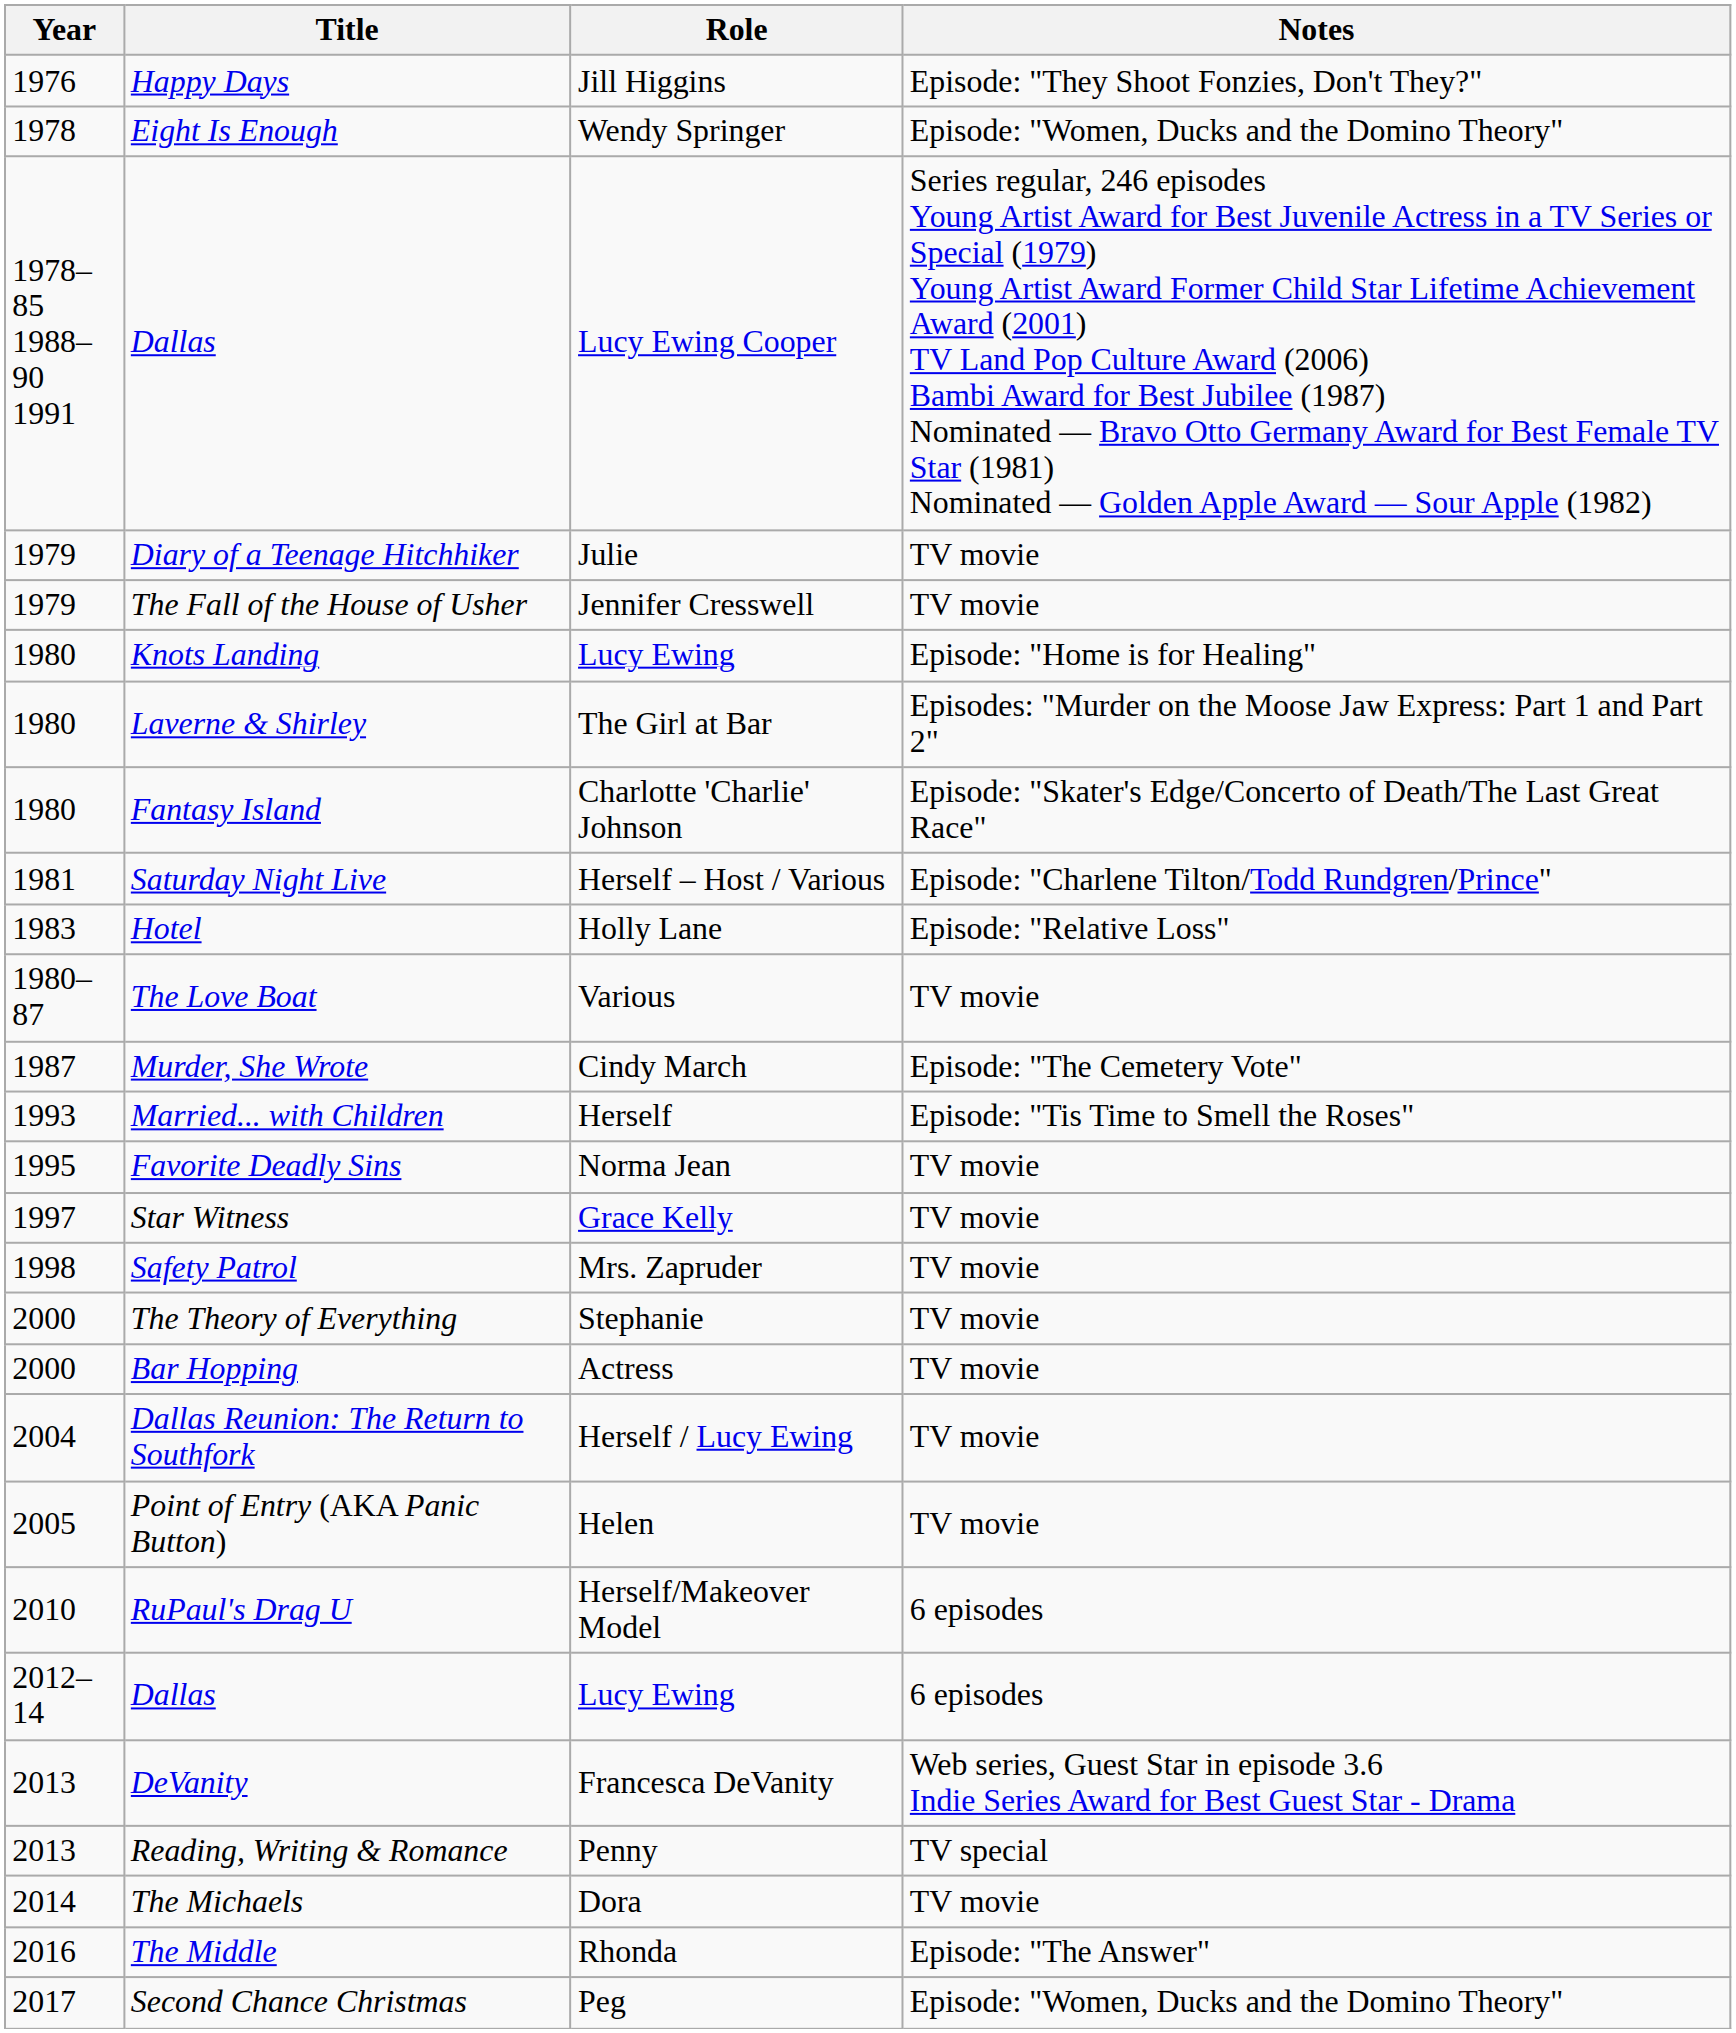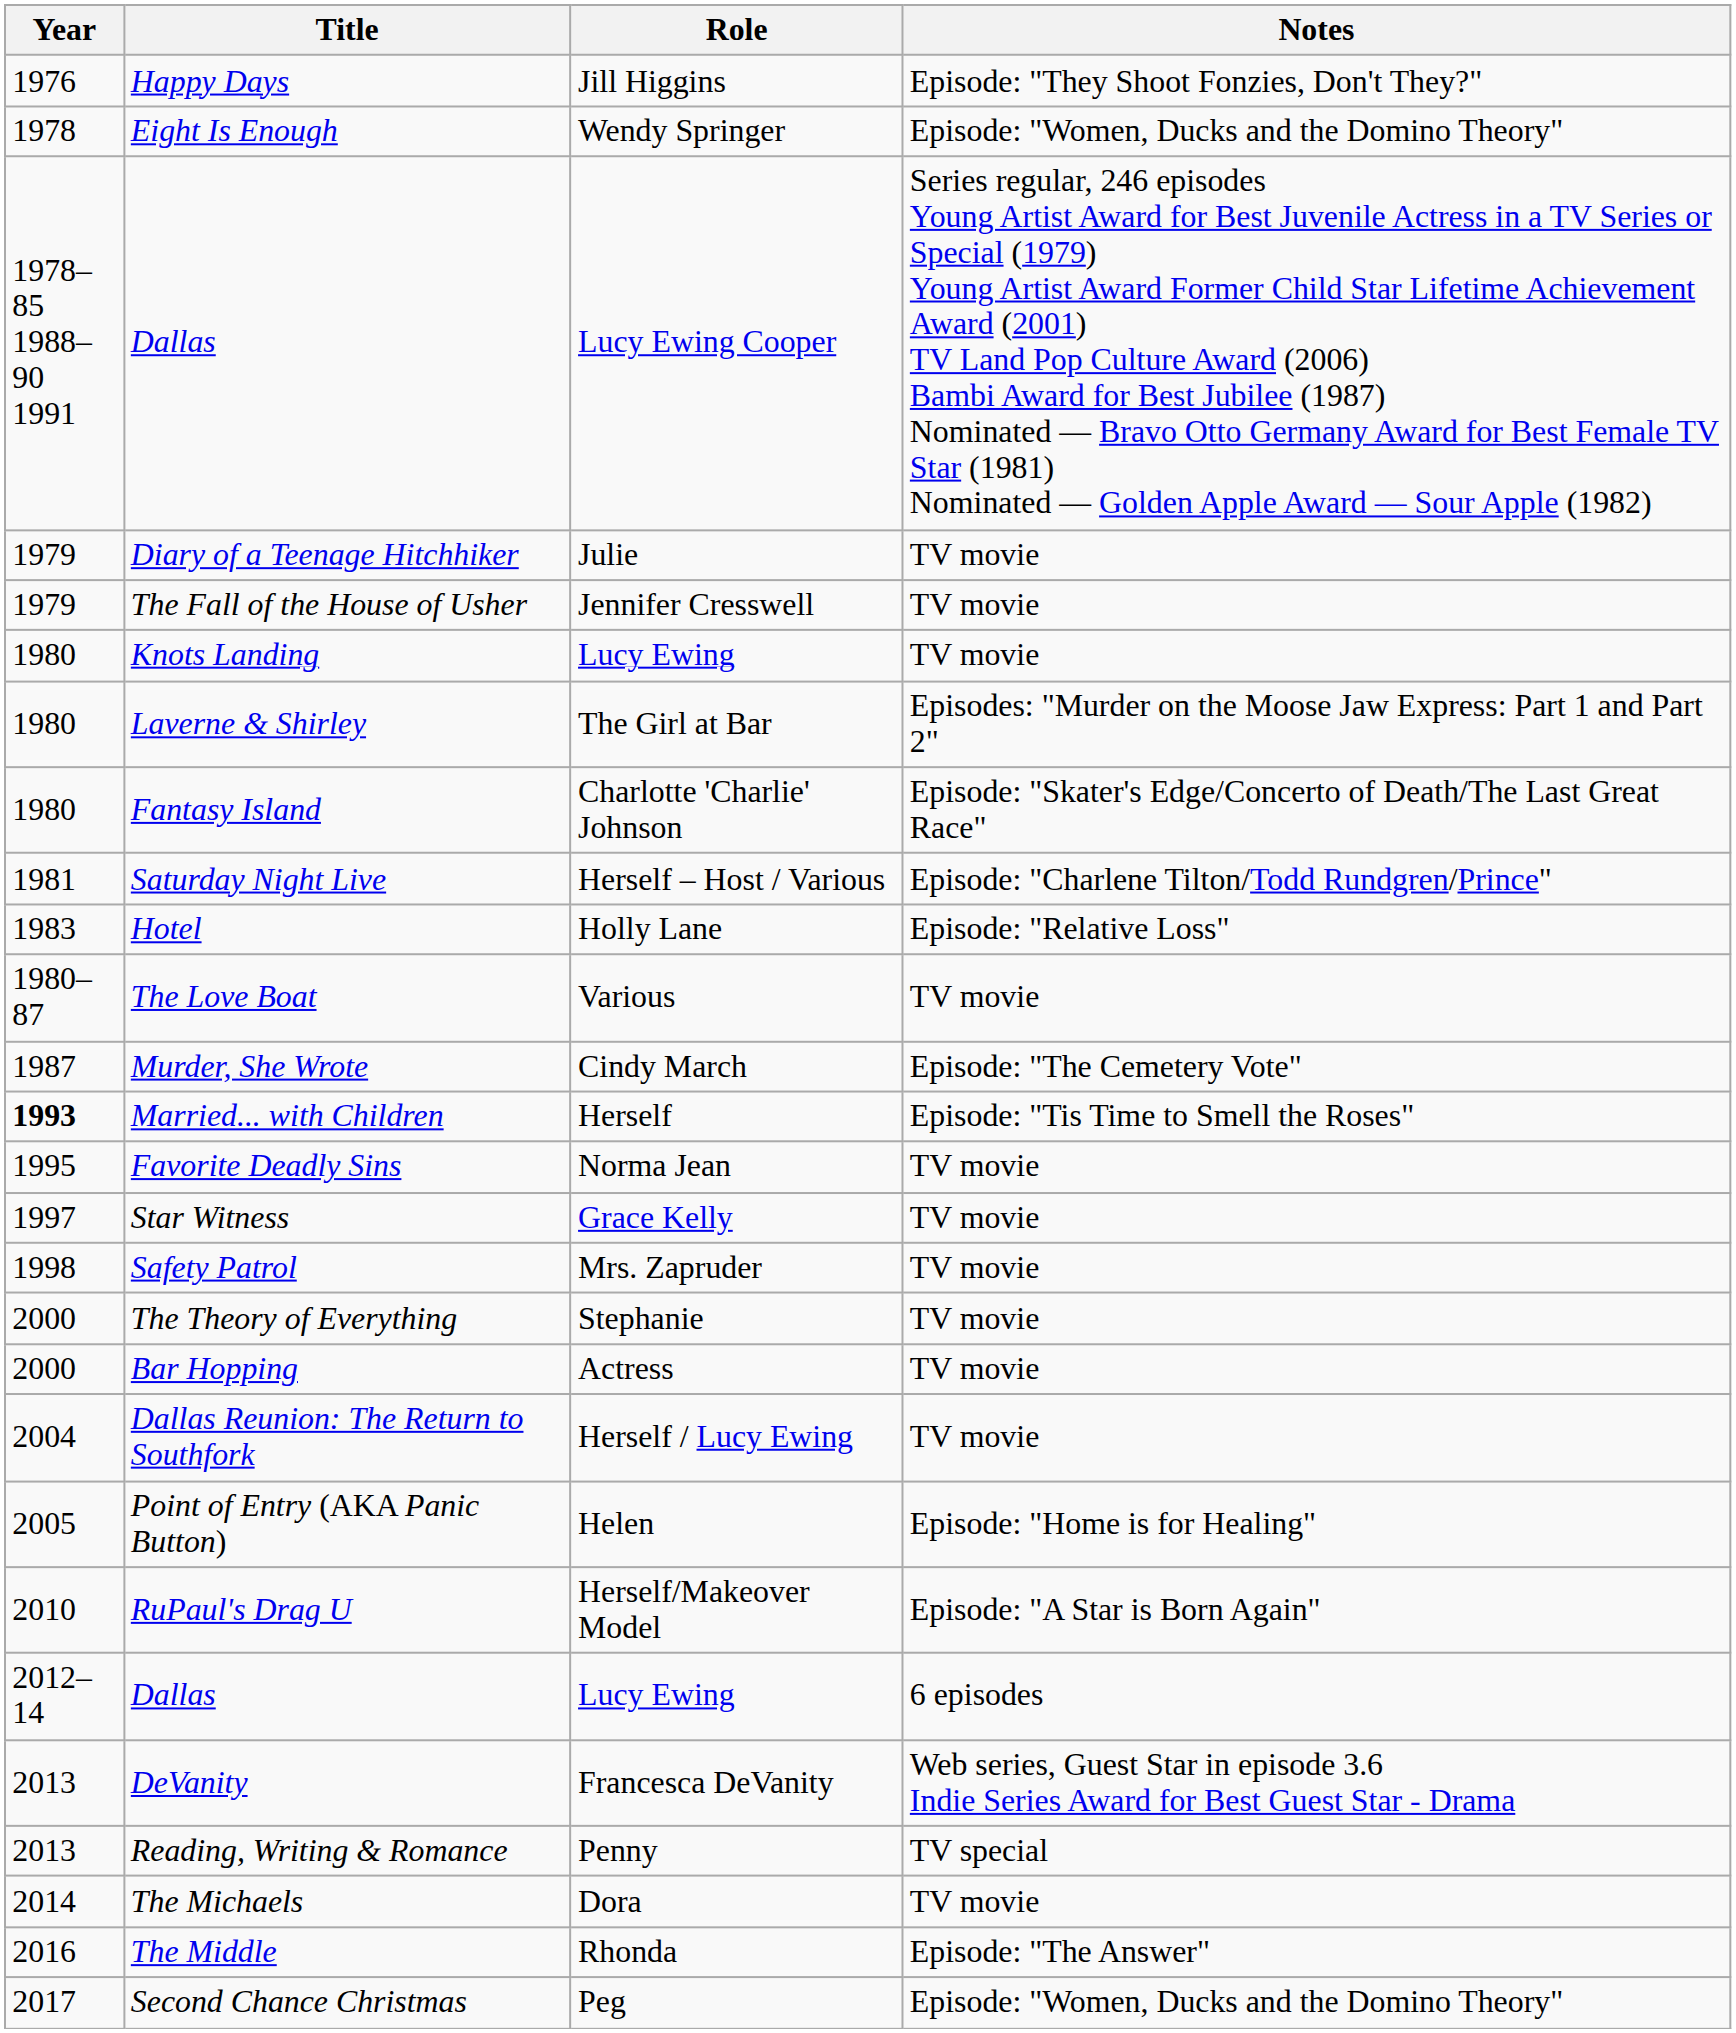Knots Landing | Notes: Episode: "Home is for Healing" -> TV movie
Married... with Children | Year: normal -> bold
Point of Entry (AKA Panic Button) | Notes: TV movie -> Episode: "Home is for Healing"
RuPaul's Drag U | Notes: 6 episodes -> Episode: "A Star is Born Again"
